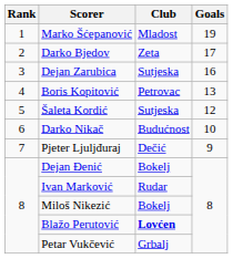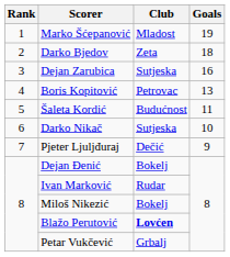Darko Bjedov | Goals: 17 -> 18
Šaleta Kordić | Club: Sutjeska -> Budućnost
Šaleta Kordić | Goals: 12 -> 11
Darko Nikač | Club: Budućnost -> Sutjeska
